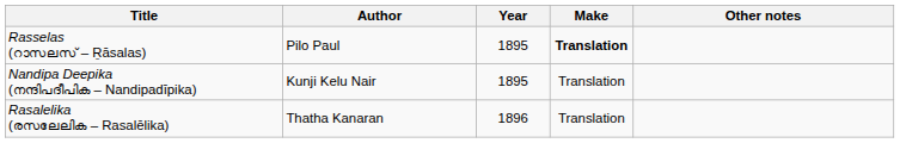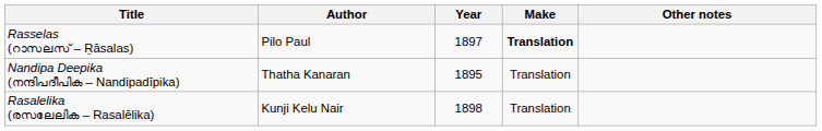Rasselas (റാസലസ് – Ṟāsalas) | Year: 1895 -> 1897
Nandipa Deepika (നന്ദിപദീപിക – Nandipadīpika) | Author: Kunji Kelu Nair -> Thatha Kanaran
Rasalelika (രസലേലിക – Rasalēlika) | Author: Thatha Kanaran -> Kunji Kelu Nair
Rasalelika (രസലേലിക – Rasalēlika) | Year: 1896 -> 1898
